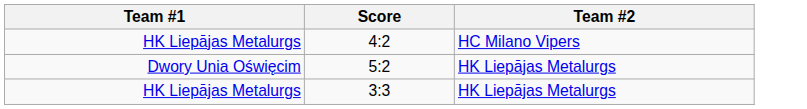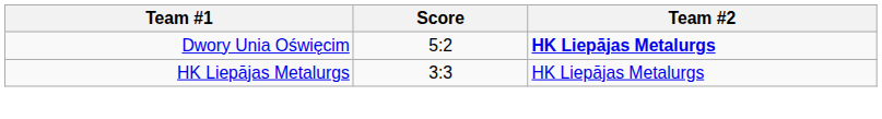- row: HK Liepājas Metalurgs | 4:2 | HC Milano Vipers
5:2 | Team #2: normal -> bold
